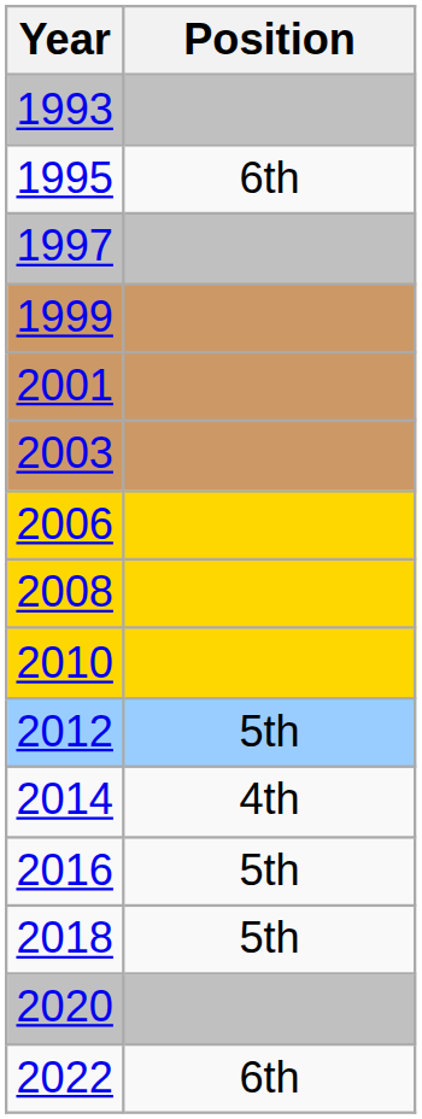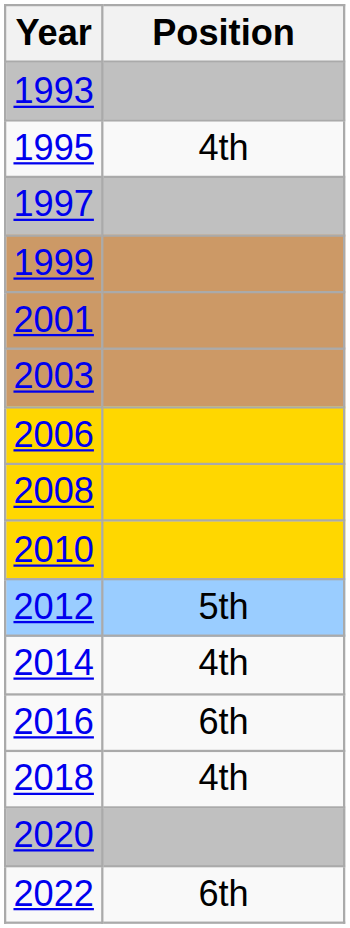1995 | Position: 6th -> 4th
2016 | Position: 5th -> 6th
2018 | Position: 5th -> 4th
